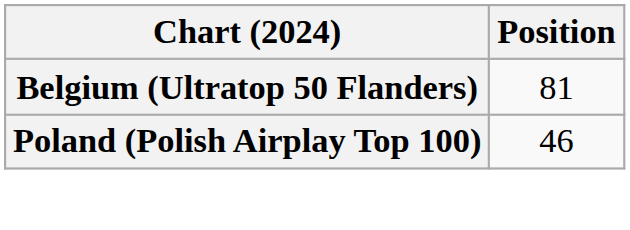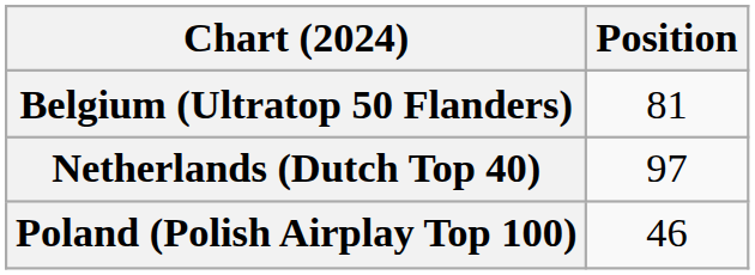+ row: Netherlands (Dutch Top 40) | 97
